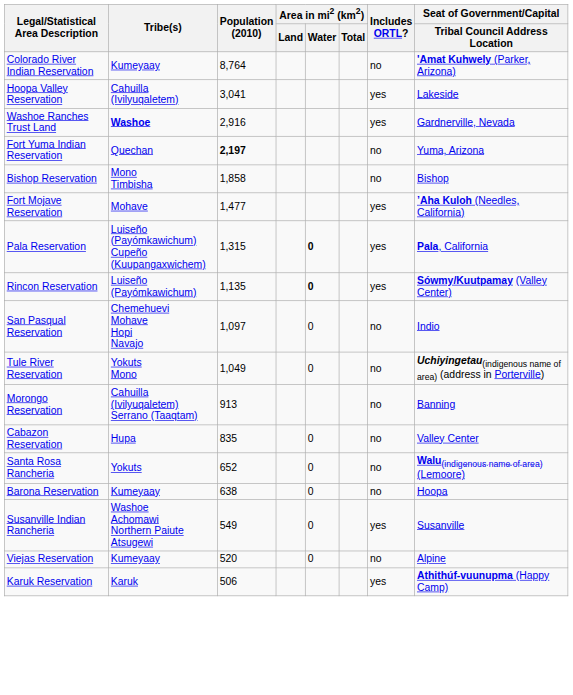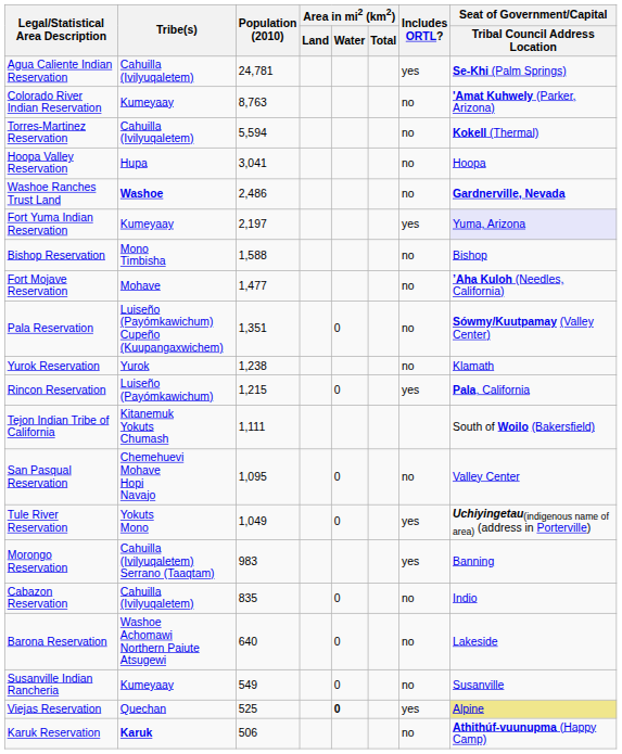+ row: Agua Caliente Indian Reservation | Cahuilla (Ivilyuqaletem) | 24,781 | yes | Se-Khi (Palm Springs)
Colorado River Indian Reservation | Population (2010): 8,764 -> 8,763
+ row: Torres-Martinez Reservation | Cahuilla (Ivilyuqaletem) | 5,594 | no | Kokell (Thermal)
Hoopa Valley Reservation | Tribe(s): Cahuilla (Ivilyuqaletem) -> Hupa
Hoopa Valley Reservation | Includes ORTL?: yes -> no
Hoopa Valley Reservation | Seat of Government/Capital / Tribal Council Address Location: Lakeside -> Hoopa
Washoe Ranches Trust Land | Population (2010): 2,916 -> 2,486
Washoe Ranches Trust Land | Includes ORTL?: yes -> no
Washoe Ranches Trust Land | Seat of Government/Capital / Tribal Council Address Location: normal -> bold
Fort Yuma Indian Reservation | Tribe(s): Quechan -> Kumeyaay
Fort Yuma Indian Reservation | Population (2010): bold -> normal
Fort Yuma Indian Reservation | Includes ORTL?: no -> yes
Fort Yuma Indian Reservation | Seat of Government/Capital / Tribal Council Address Location: no background -> lavender background
Bishop Reservation | Population (2010): 1,858 -> 1,588
Fort Mojave Reservation | Includes ORTL?: yes -> no
Pala Reservation | Population (2010): 1,315 -> 1,351
Pala Reservation | Area in mi2 (km2) / Water: bold -> normal
Pala Reservation | Includes ORTL?: yes -> no
Pala Reservation | Seat of Government/Capital / Tribal Council Address Location: Pala, California -> Sówmy/Kuutpamay (Valley Center)
+ row: Yurok Reservation | Yurok | 1,238 | no | Klamath
Rincon Reservation | Population (2010): 1,135 -> 1,215
Rincon Reservation | Area in mi2 (km2) / Water: bold -> normal
Rincon Reservation | Seat of Government/Capital / Tribal Council Address Location: Sówmy/Kuutpamay (Valley Center) -> Pala, California
+ row: Tejon Indian Tribe of California | Kitanemuk Yokuts Chumash | 1,111 | South of Woilo (Bakersfield)
San Pasqual Reservation | Population (2010): 1,097 -> 1,095
San Pasqual Reservation | Seat of Government/Capital / Tribal Council Address Location: Indio -> Valley Center
Tule River Reservation | Includes ORTL?: no -> yes
Morongo Reservation | Population (2010): 913 -> 983
Morongo Reservation | Includes ORTL?: no -> yes
Cabazon Reservation | Tribe(s): Hupa -> Cahuilla (Ivilyuqaletem)
Cabazon Reservation | Seat of Government/Capital / Tribal Council Address Location: Valley Center -> Indio
- row: Santa Rosa Rancheria | Yokuts | 652 | 0 | no | Walu(indigenous name of area) (Lemoore)
Barona Reservation | Tribe(s): Kumeyaay -> Washoe Achomawi Northern Paiute Atsugewi
Barona Reservation | Population (2010): 638 -> 640
Barona Reservation | Seat of Government/Capital / Tribal Council Address Location: Hoopa -> Lakeside
Susanville Indian Rancheria | Tribe(s): Washoe Achomawi Northern Paiute Atsugewi -> Kumeyaay
Susanville Indian Rancheria | Includes ORTL?: yes -> no
Viejas Reservation | Tribe(s): Kumeyaay -> Quechan
Viejas Reservation | Population (2010): 520 -> 525
Viejas Reservation | Area in mi2 (km2) / Water: normal -> bold
Viejas Reservation | Includes ORTL?: no -> yes
Viejas Reservation | Seat of Government/Capital / Tribal Council Address Location: no background -> khaki background
Karuk Reservation | Tribe(s): normal -> bold
Karuk Reservation | Includes ORTL?: yes -> no
